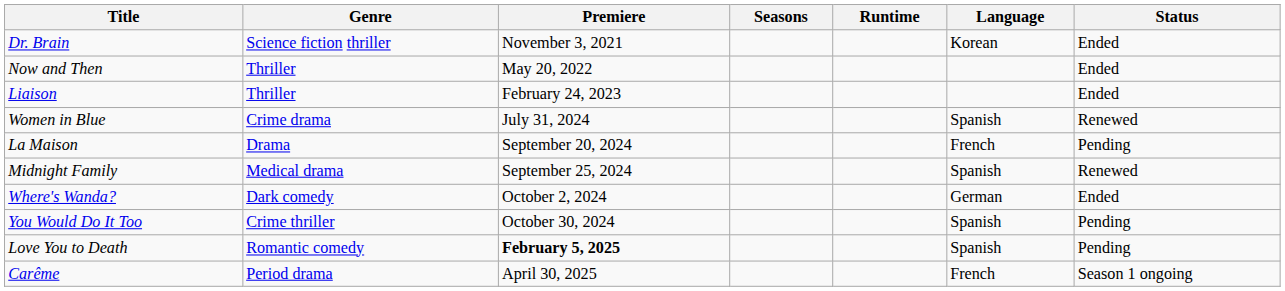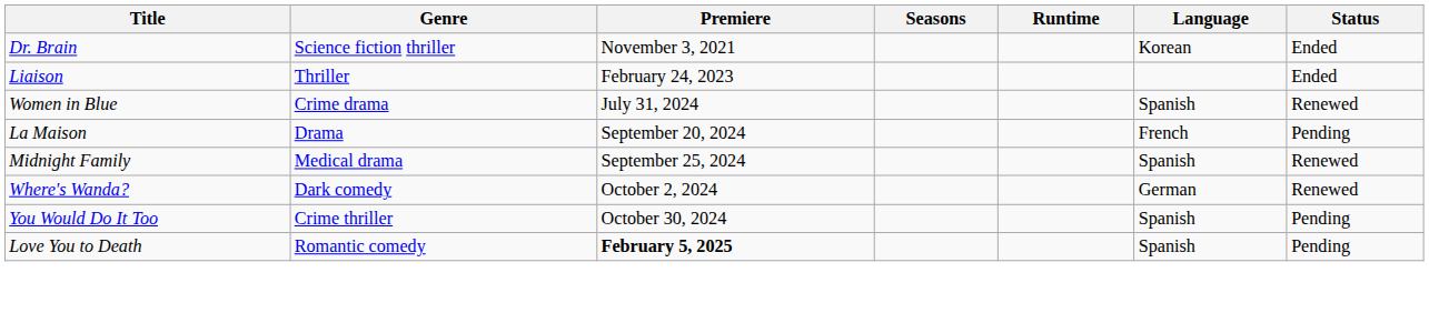- row: Now and Then | Thriller | May 20, 2022 | Ended
Where's Wanda? | Status: Ended -> Renewed
- row: Carême | Period drama | April 30, 2025 | French | Season 1 ongoing
